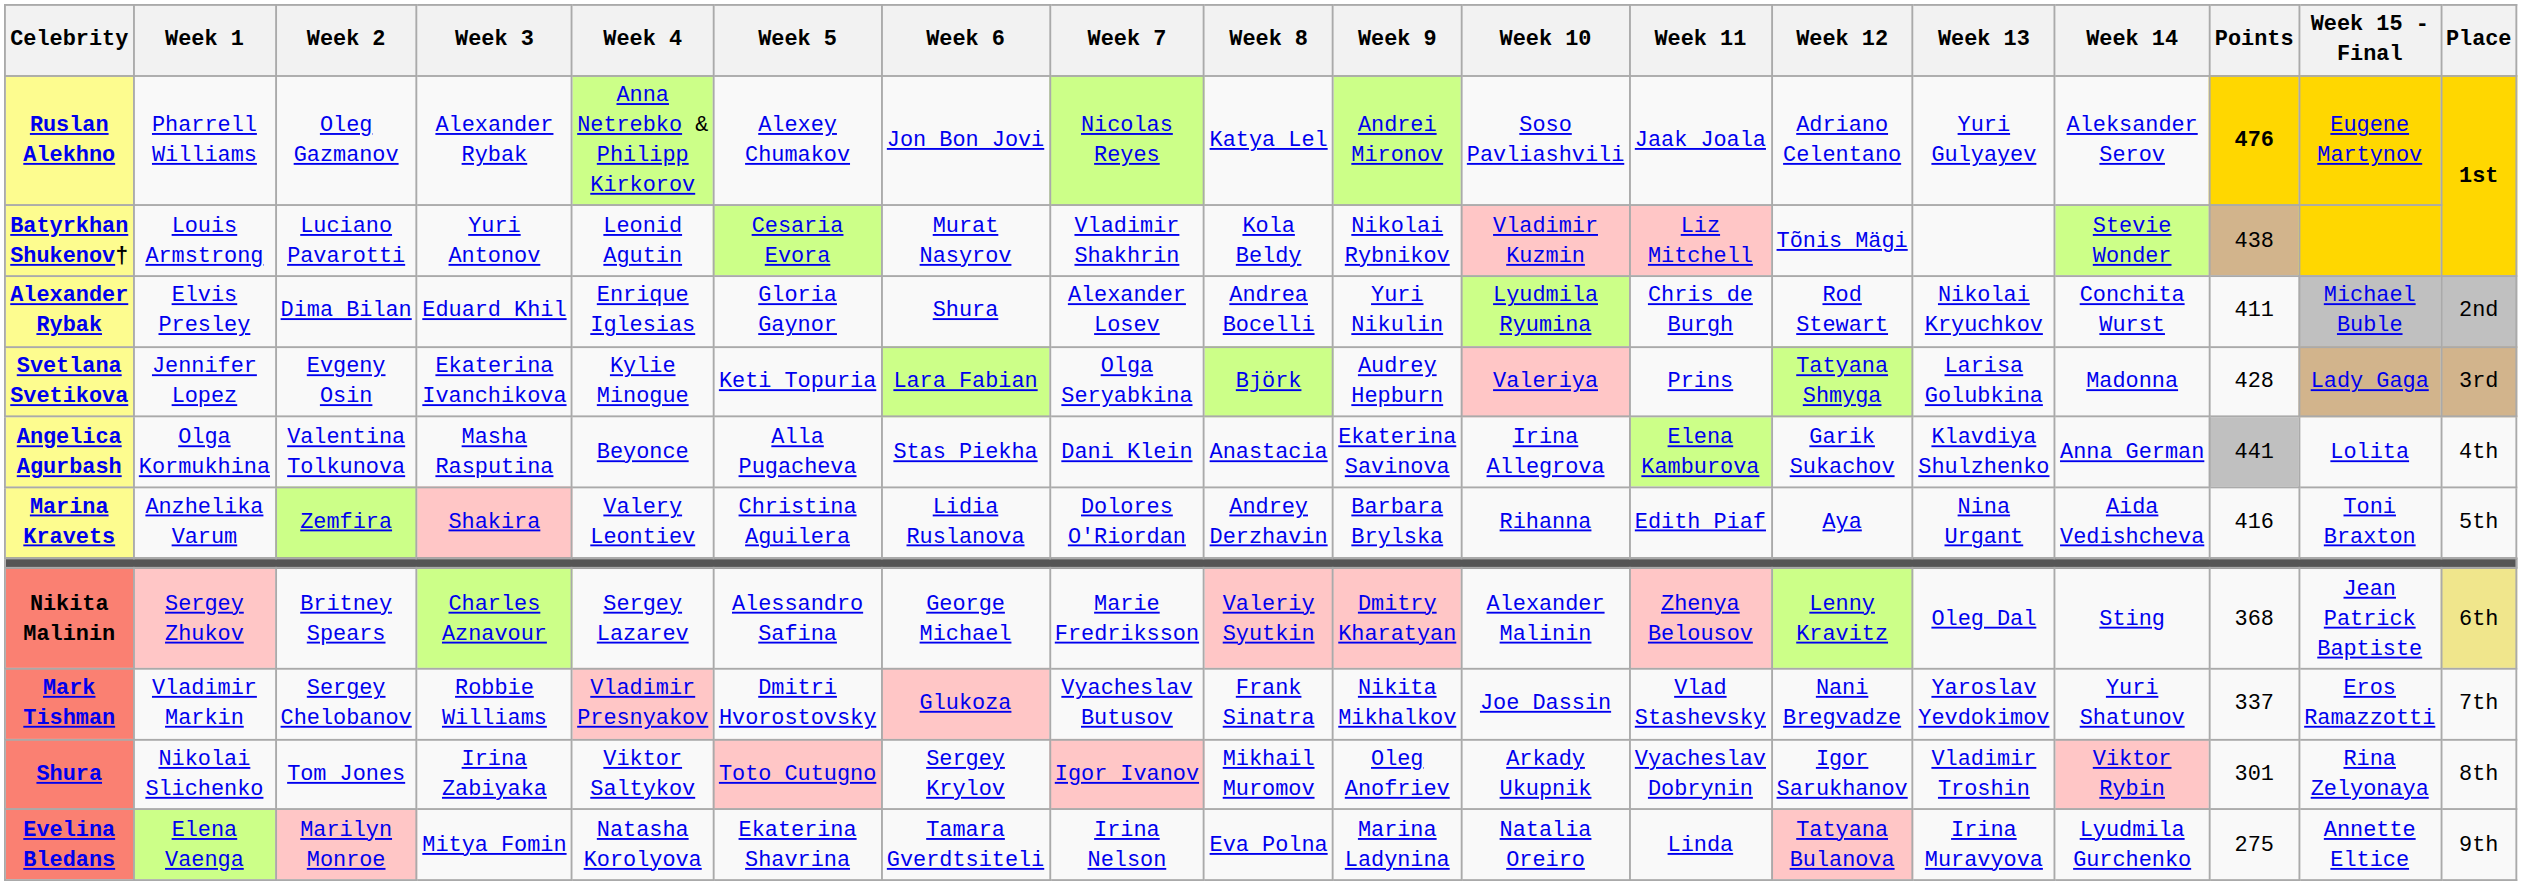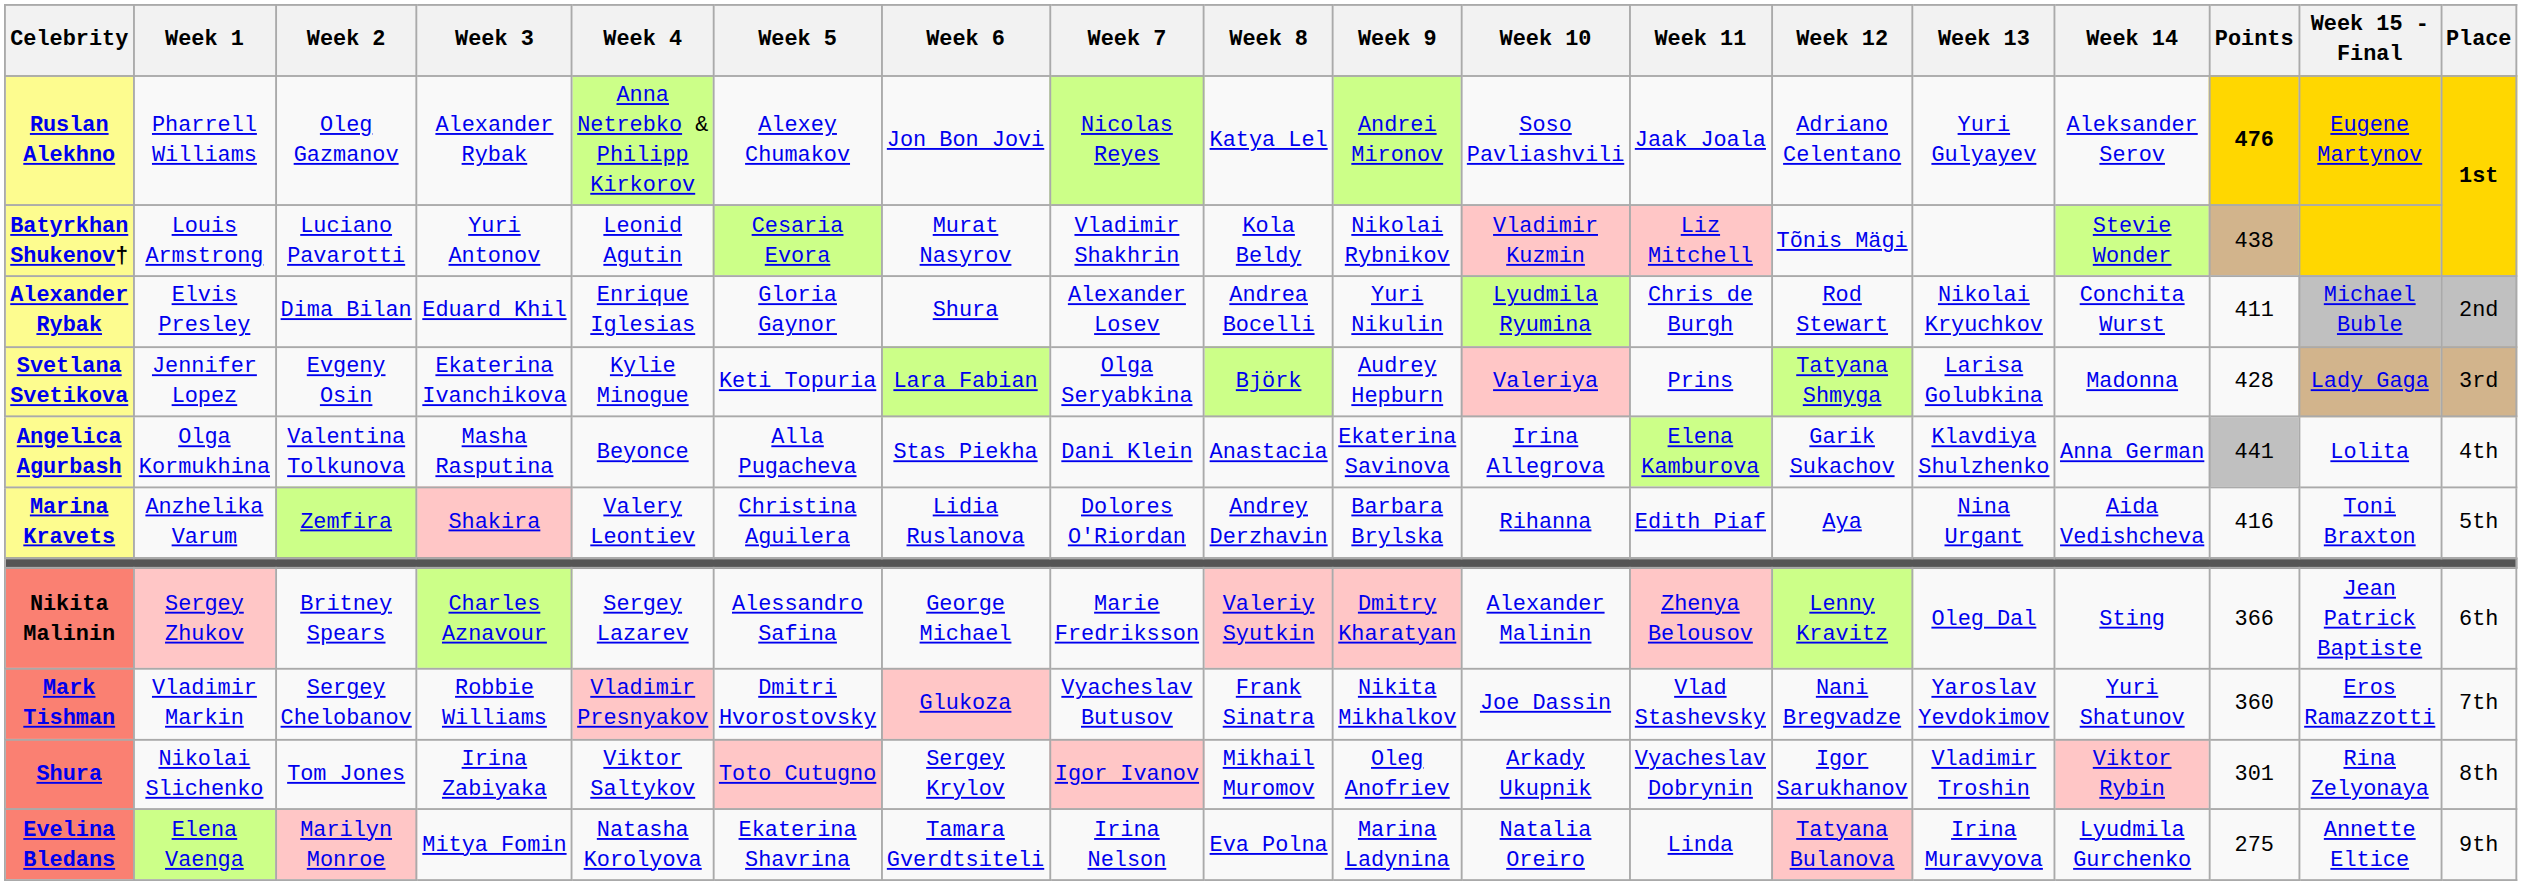Nikita Malinin | Points: 368 -> 366
Nikita Malinin | Place: khaki background -> no background
Mark Tishman | Points: 337 -> 360
